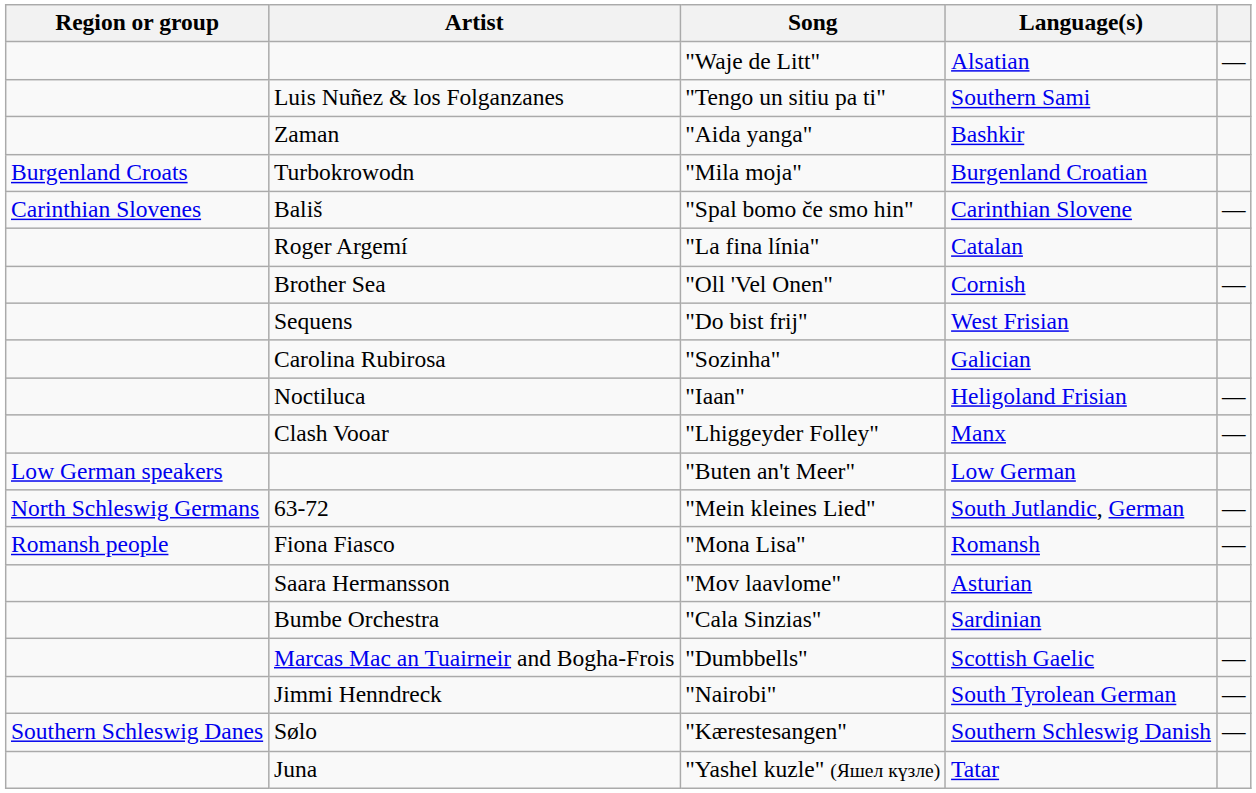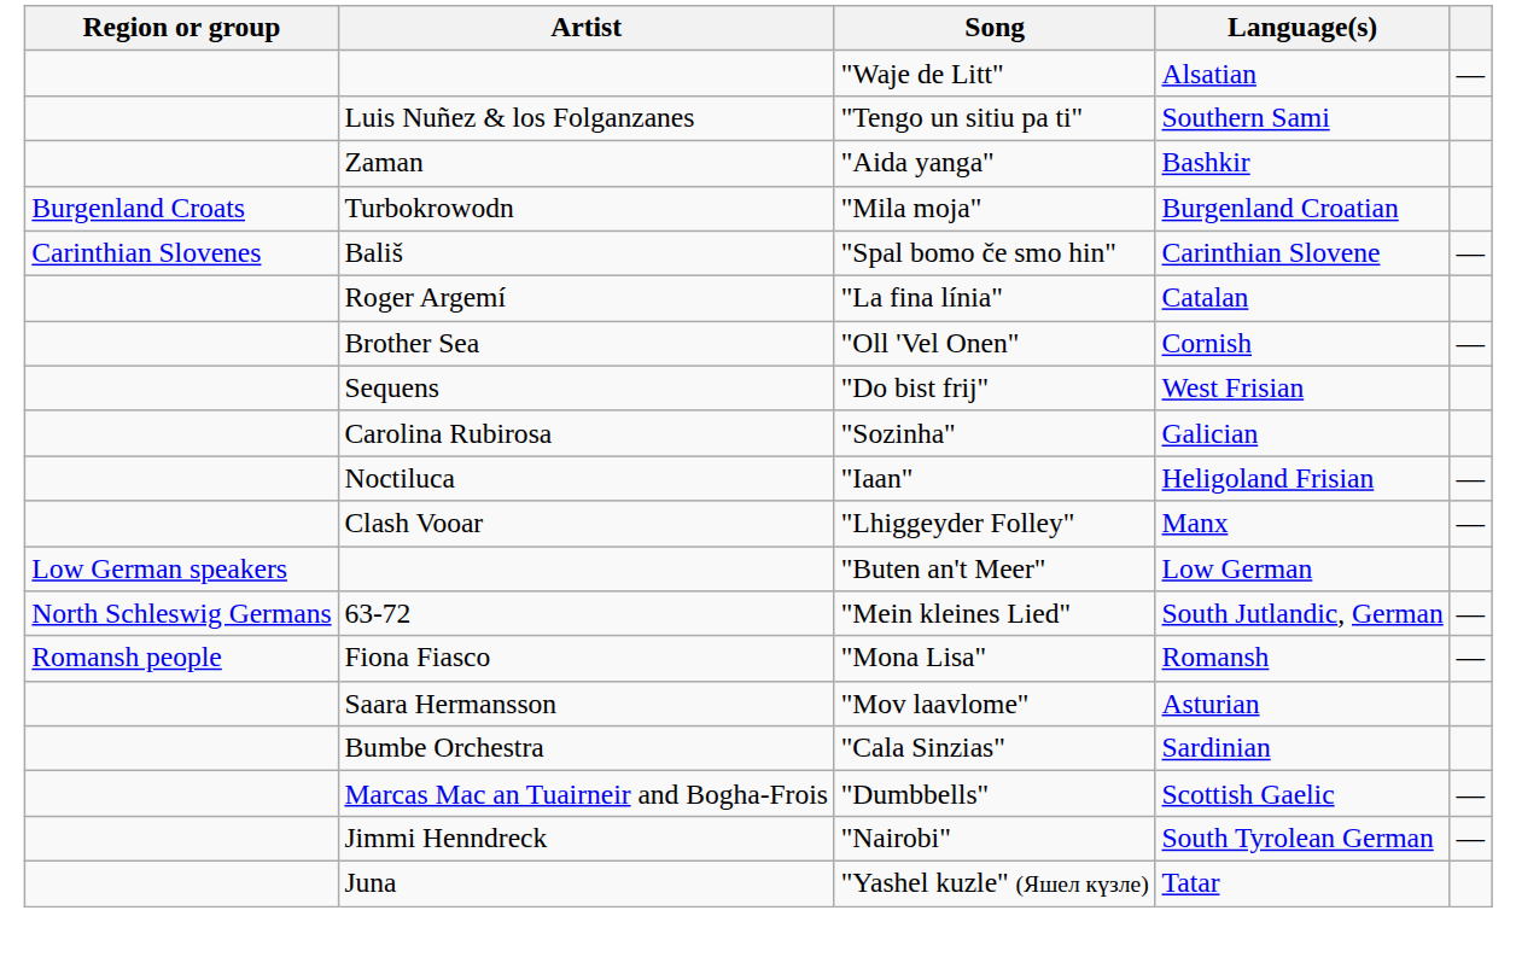- row: Southern Schleswig Danes | Sølo | "Kærestesangen" | Southern Schleswig Danish | —
